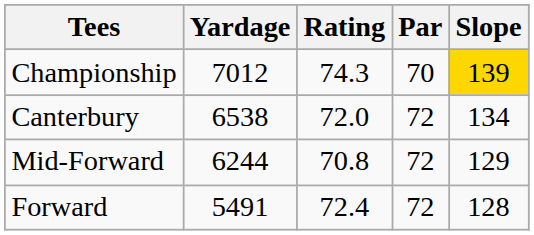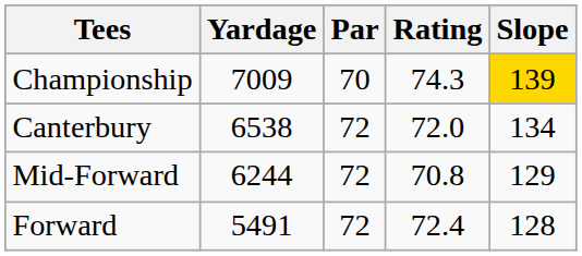columns swapped: Par <-> Rating
Championship | Yardage: 7012 -> 7009
